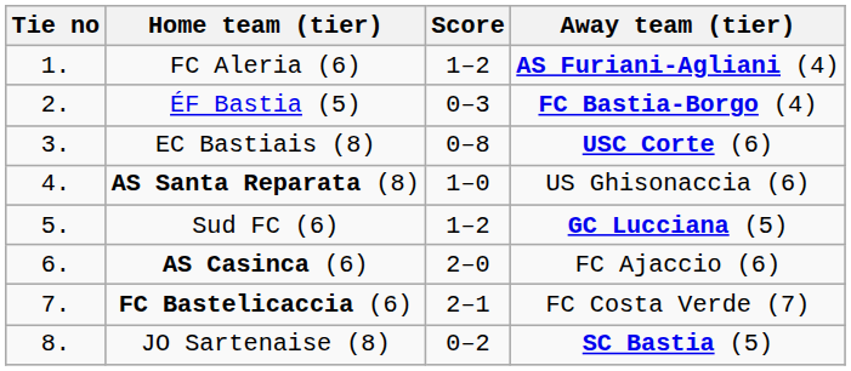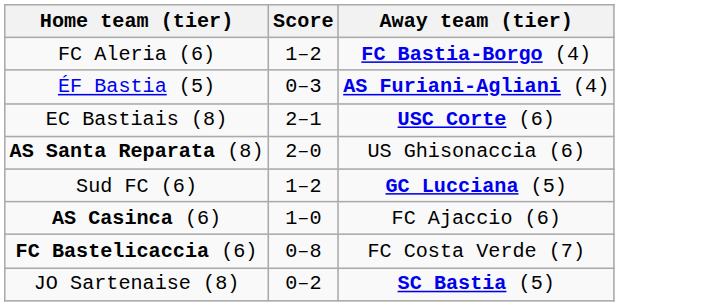- column: Tie no | 1. | 2. | 3. | 4. | 5. | 6. | 7. | 8.
FC Aleria (6) | Away team (tier): AS Furiani-Agliani (4) -> FC Bastia-Borgo (4)
ÉF Bastia (5) | Away team (tier): FC Bastia-Borgo (4) -> AS Furiani-Agliani (4)
EC Bastiais (8) | Score: 0–8 -> 2–1
AS Santa Reparata (8) | Score: 1–0 -> 2–0
AS Casinca (6) | Score: 2–0 -> 1–0
FC Bastelicaccia (6) | Score: 2–1 -> 0–8
